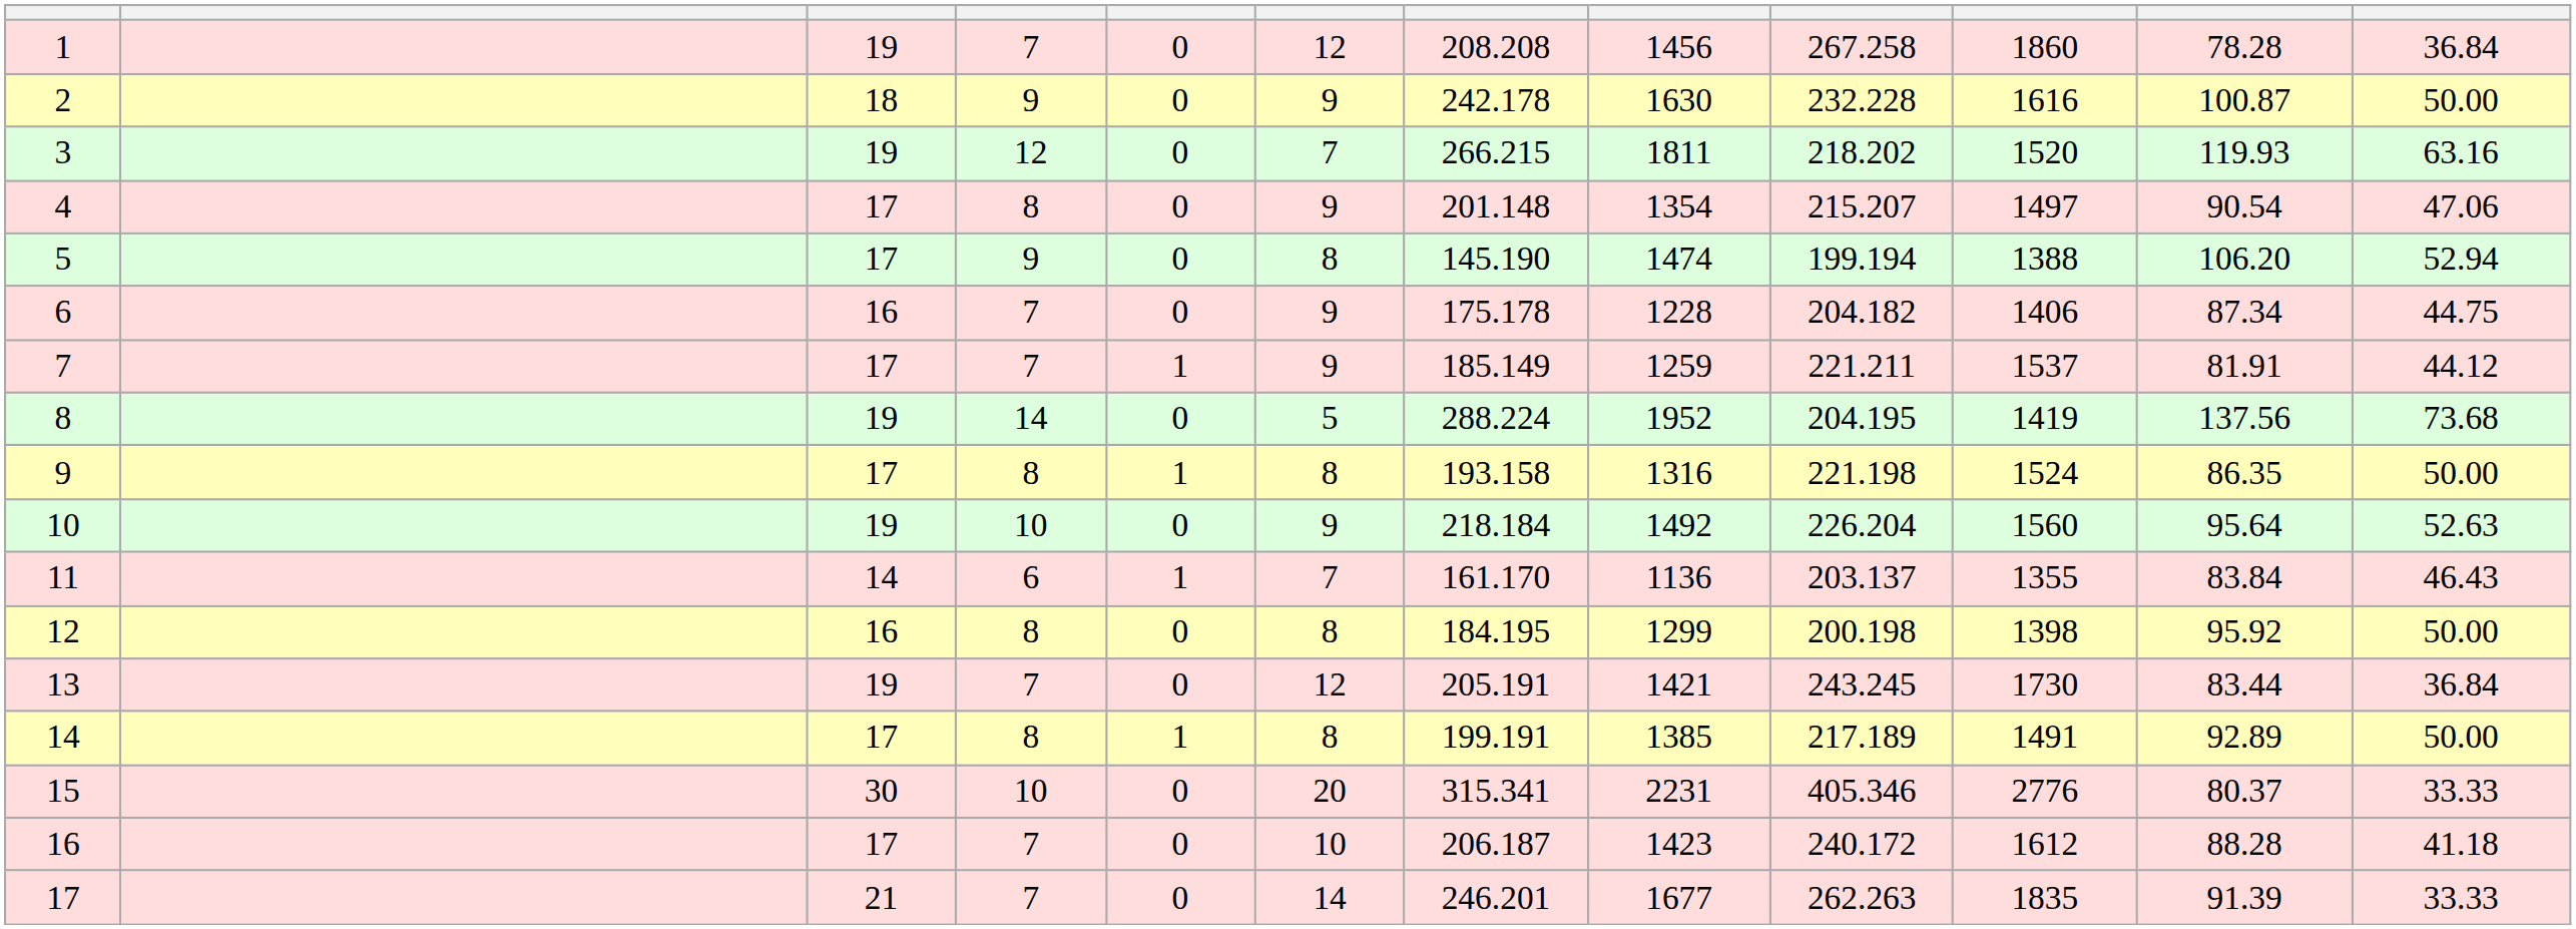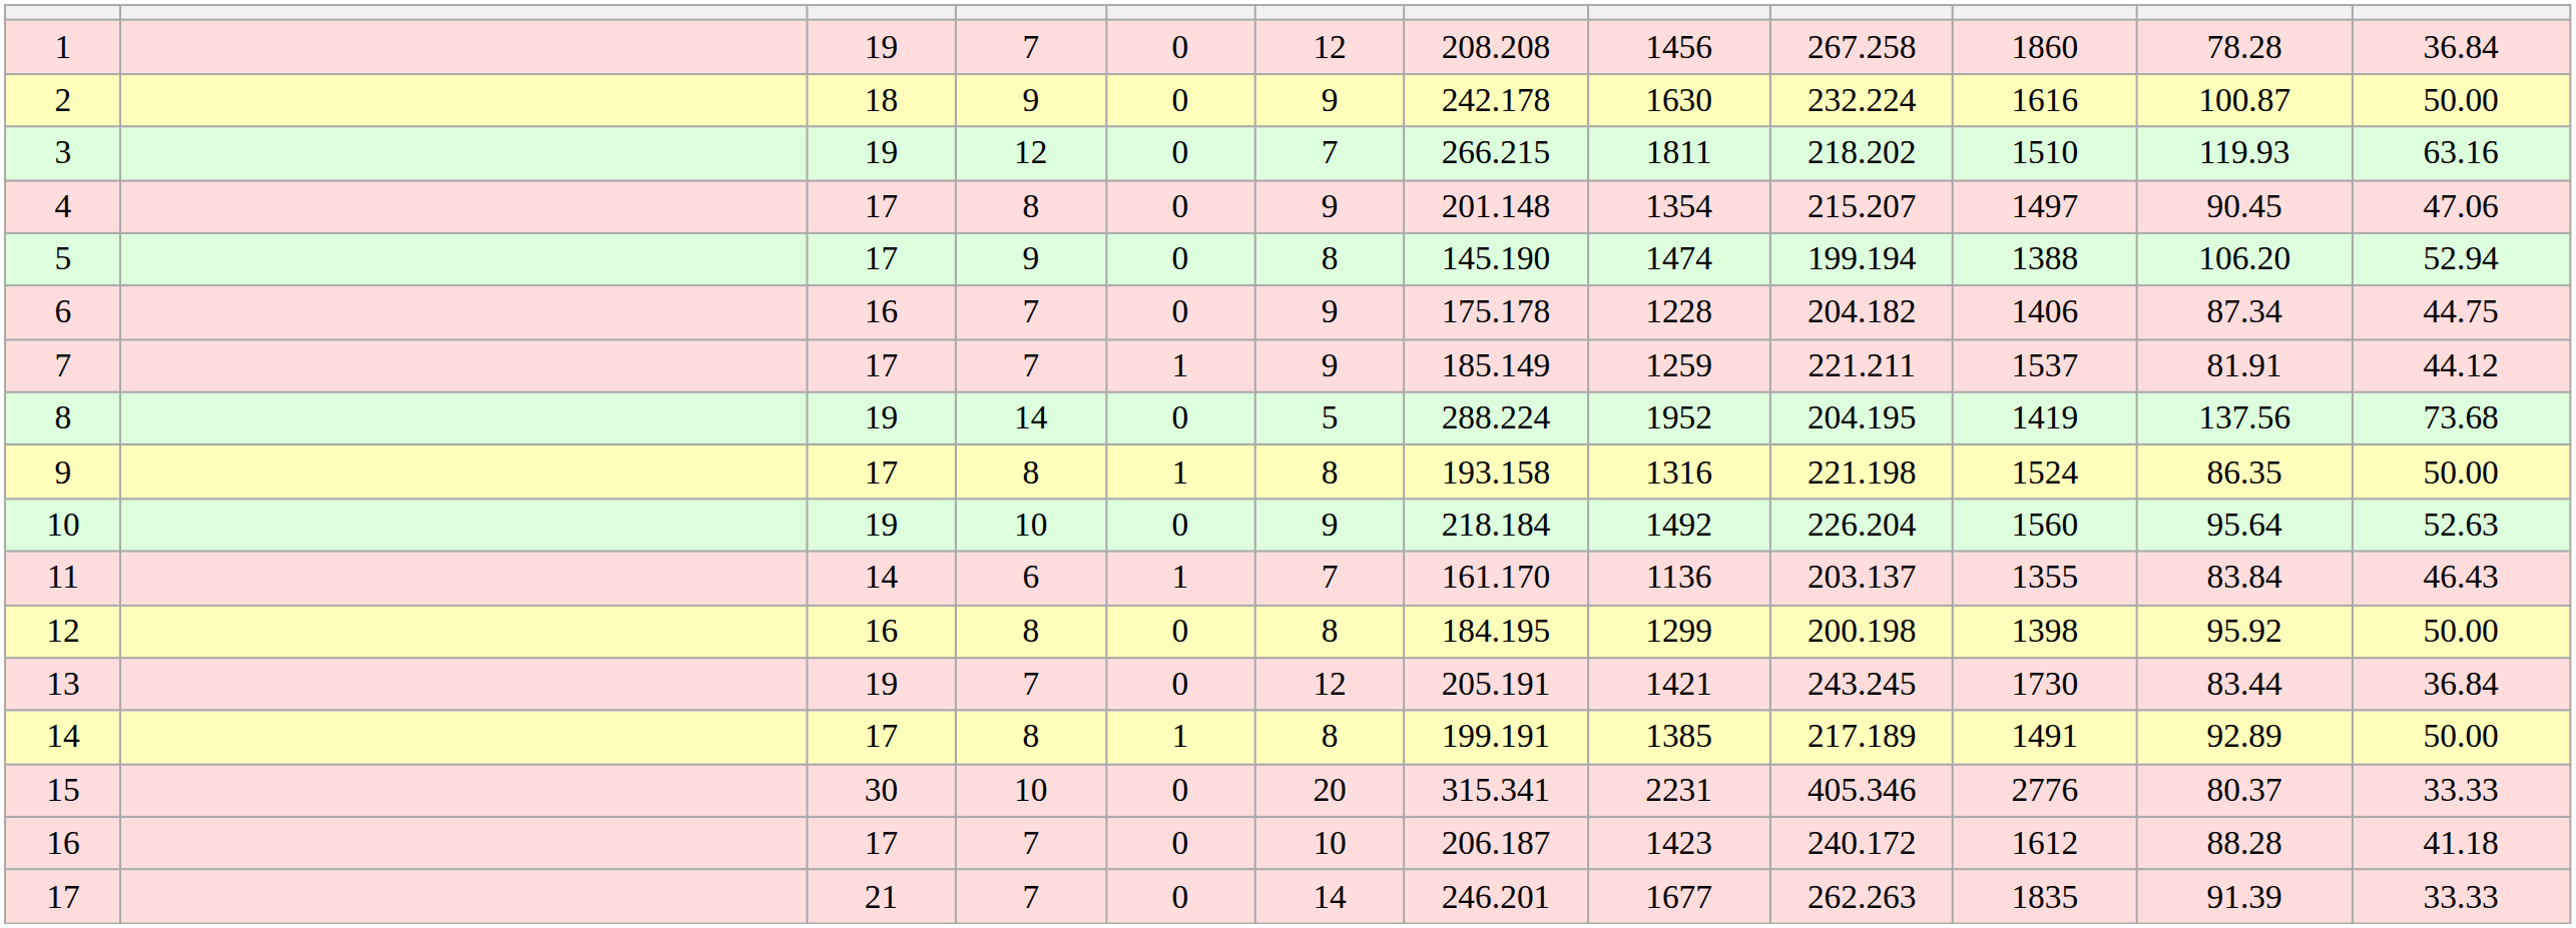2 | column 9: 232.228 -> 232.224
3 | column 10: 1520 -> 1510
4 | column 11: 90.54 -> 90.45
